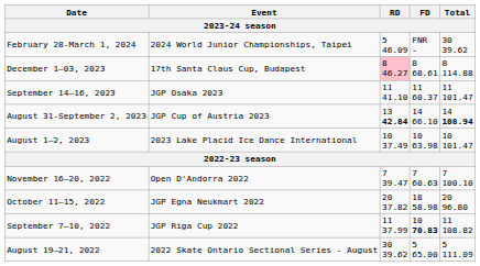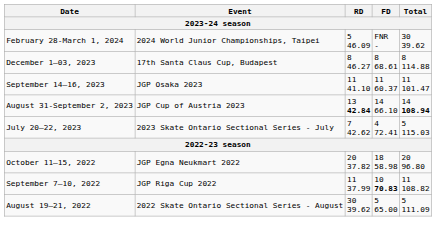December 1–03, 2023 | RD: pink background -> no background
- row: August 1–2, 2023 | 2023 Lake Placid Ice Dance International | 10 37.49 | 10 63.98 | 10 101.47
+ row: July 20–22, 2023 | 2023 Skate Ontario Sectional Series - July | 7 42.62 | 4 72.41 | 5 115.03
- row: November 16–20, 2022 | Open D'Andorra 2022 | 7 39.47 | 7 60.63 | 7 100.10
